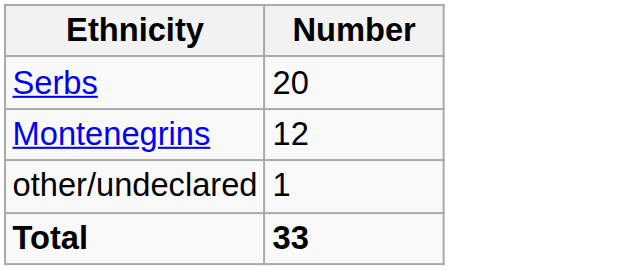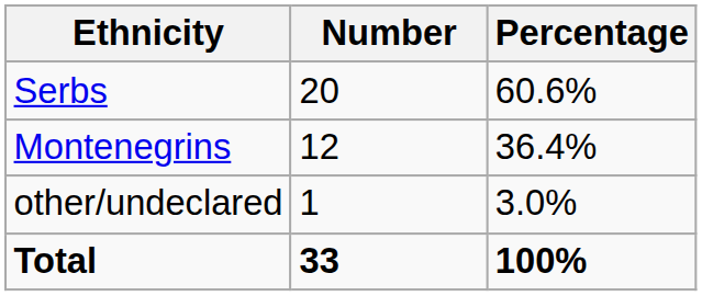+ column: Percentage | 60.6% | 36.4% | 3.0% | 100%
